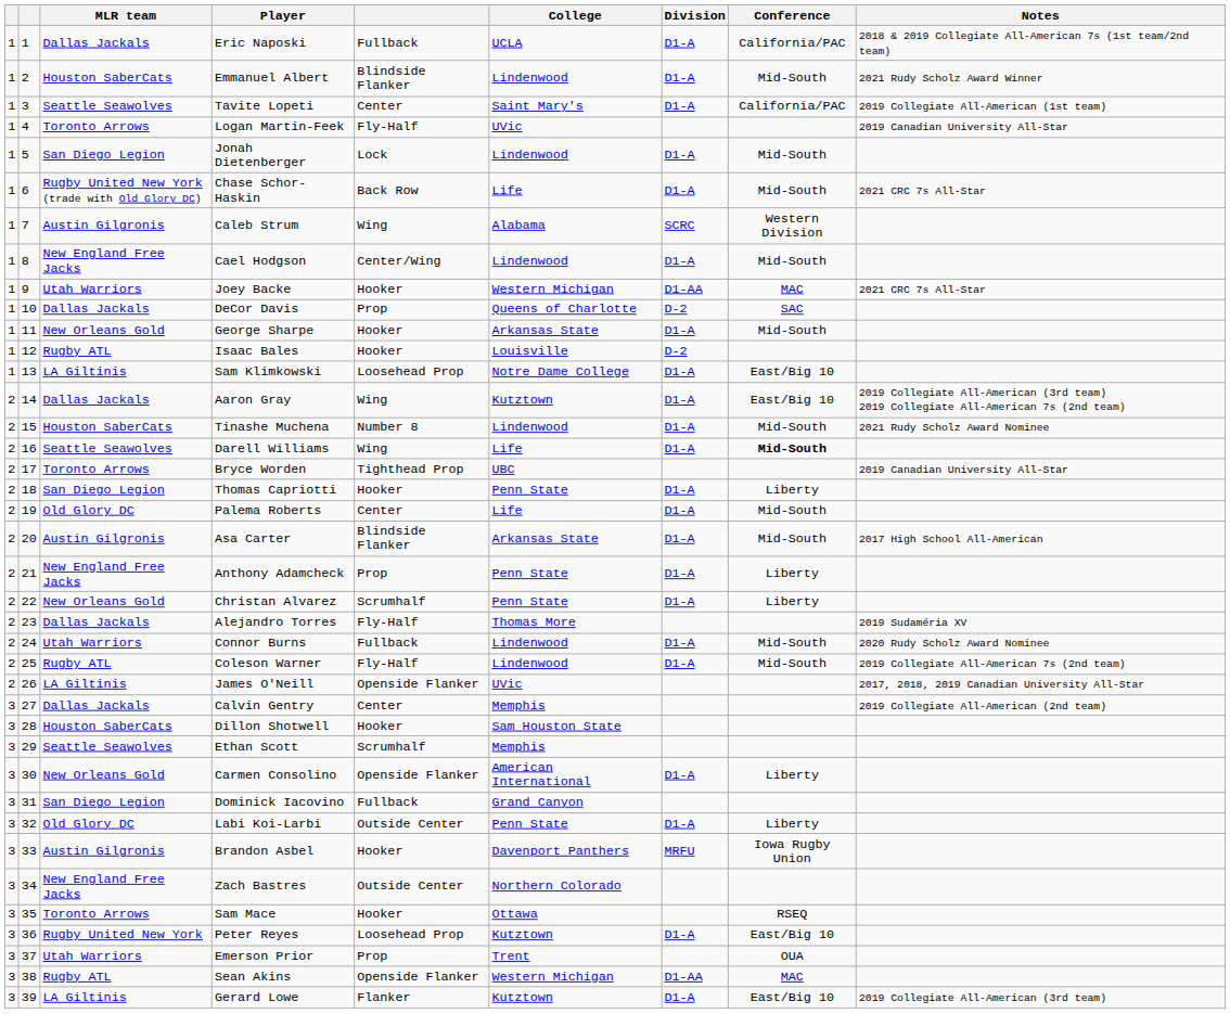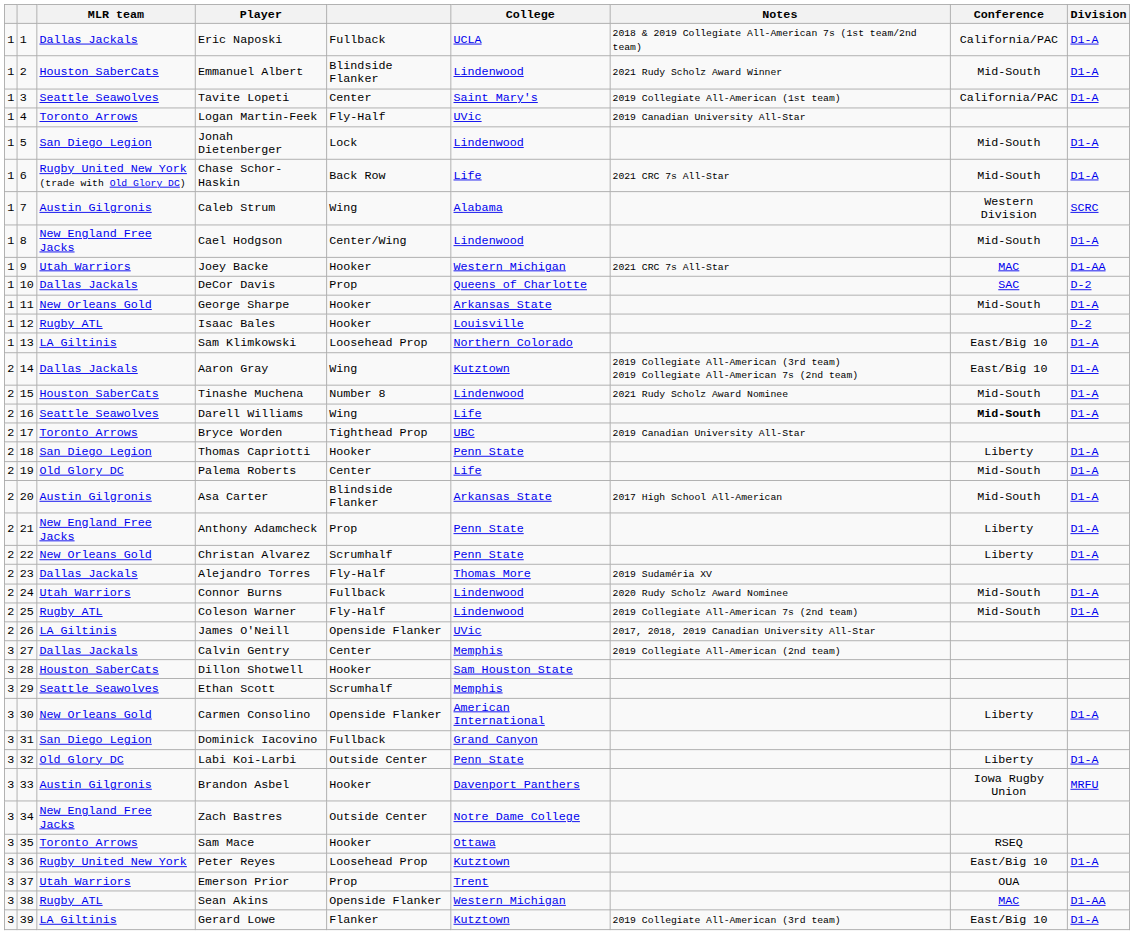columns swapped: Division <-> Notes
Sam Klimkowski | College: Notre Dame College -> Northern Colorado
Zach Bastres | College: Northern Colorado -> Notre Dame College
